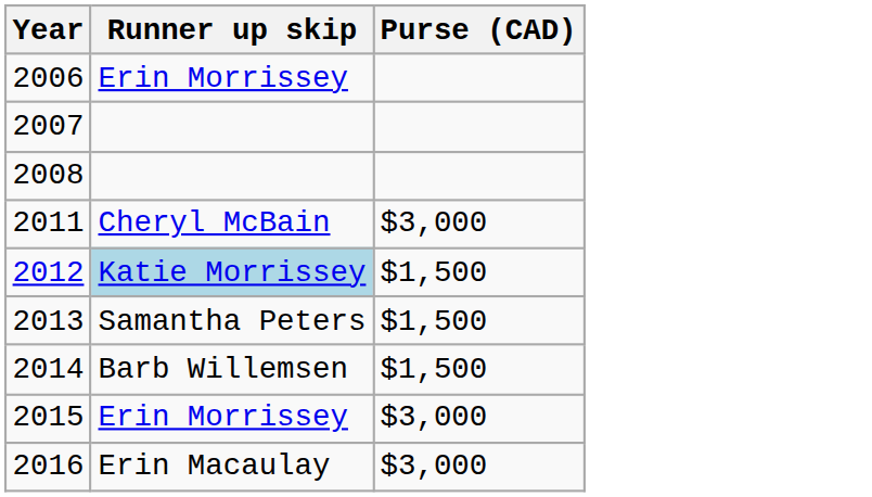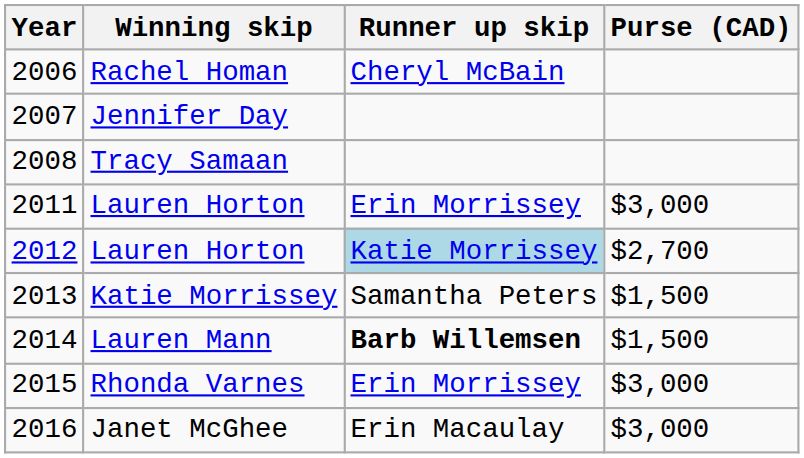+ column: Winning skip | Rachel Homan | Jennifer Day | Tracy Samaan | Lauren Horton | Lauren Horton | Katie Morrissey | Lauren Mann | Rhonda Varnes | Janet McGhee
2006 | Runner up skip: Erin Morrissey -> Cheryl McBain
2011 | Runner up skip: Cheryl McBain -> Erin Morrissey
2012 | Purse (CAD): $1,500 -> $2,700
2014 | Runner up skip: normal -> bold
